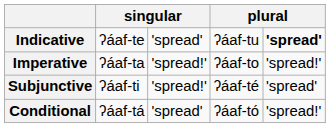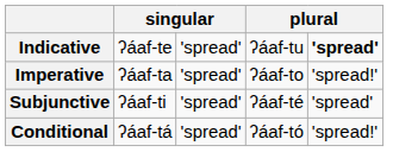Imperative | column 3: 'spread!' -> 'spread'
Subjunctive | column 3: 'spread!' -> 'spread'
